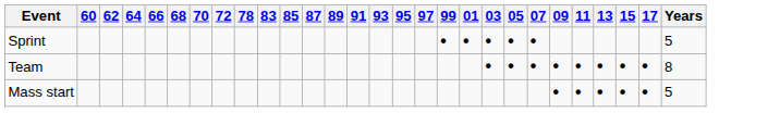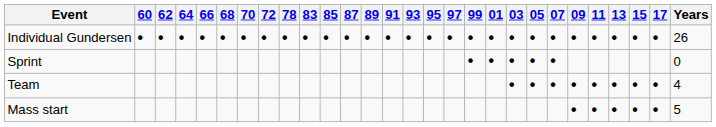+ row: Individual Gundersen | • | • | • | • | • | • | • | • | • | • | • | • | • | • | • | • | • | • | • | • | • | • | • | • | • | • | 26
Sprint | Years: 5 -> 0
Team | Years: 8 -> 4
